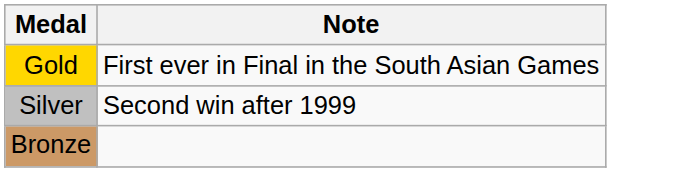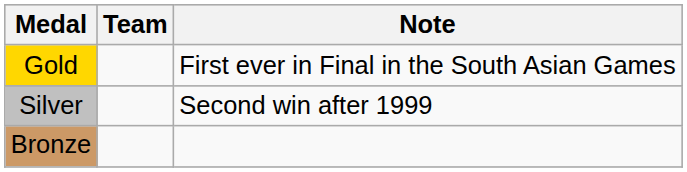+ column: Team
